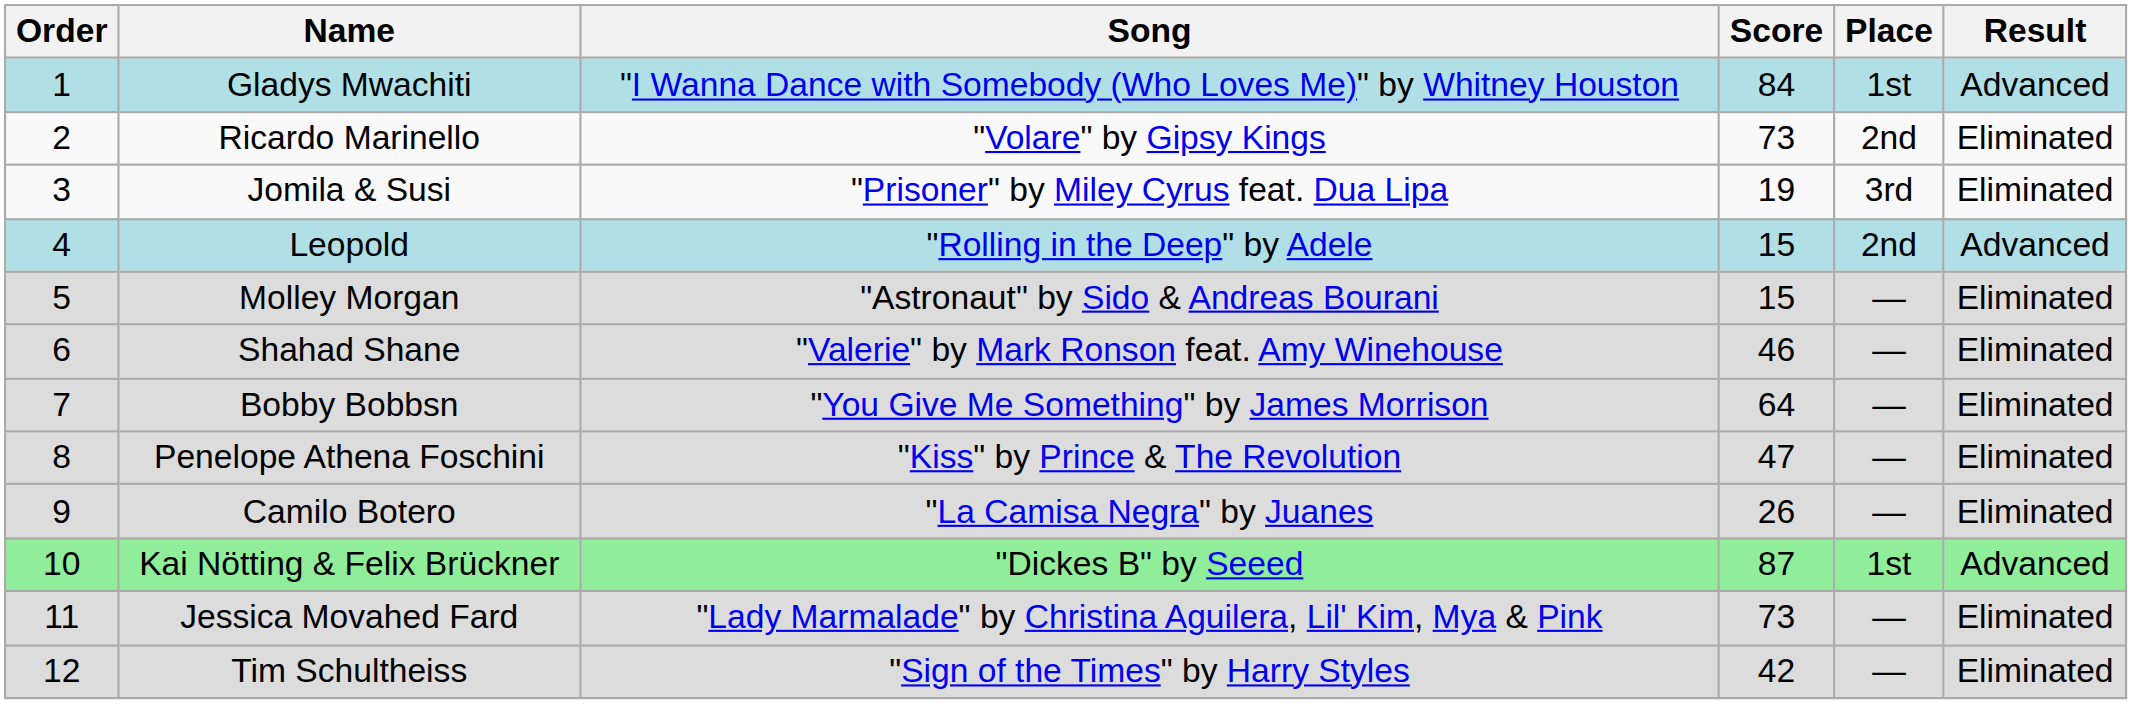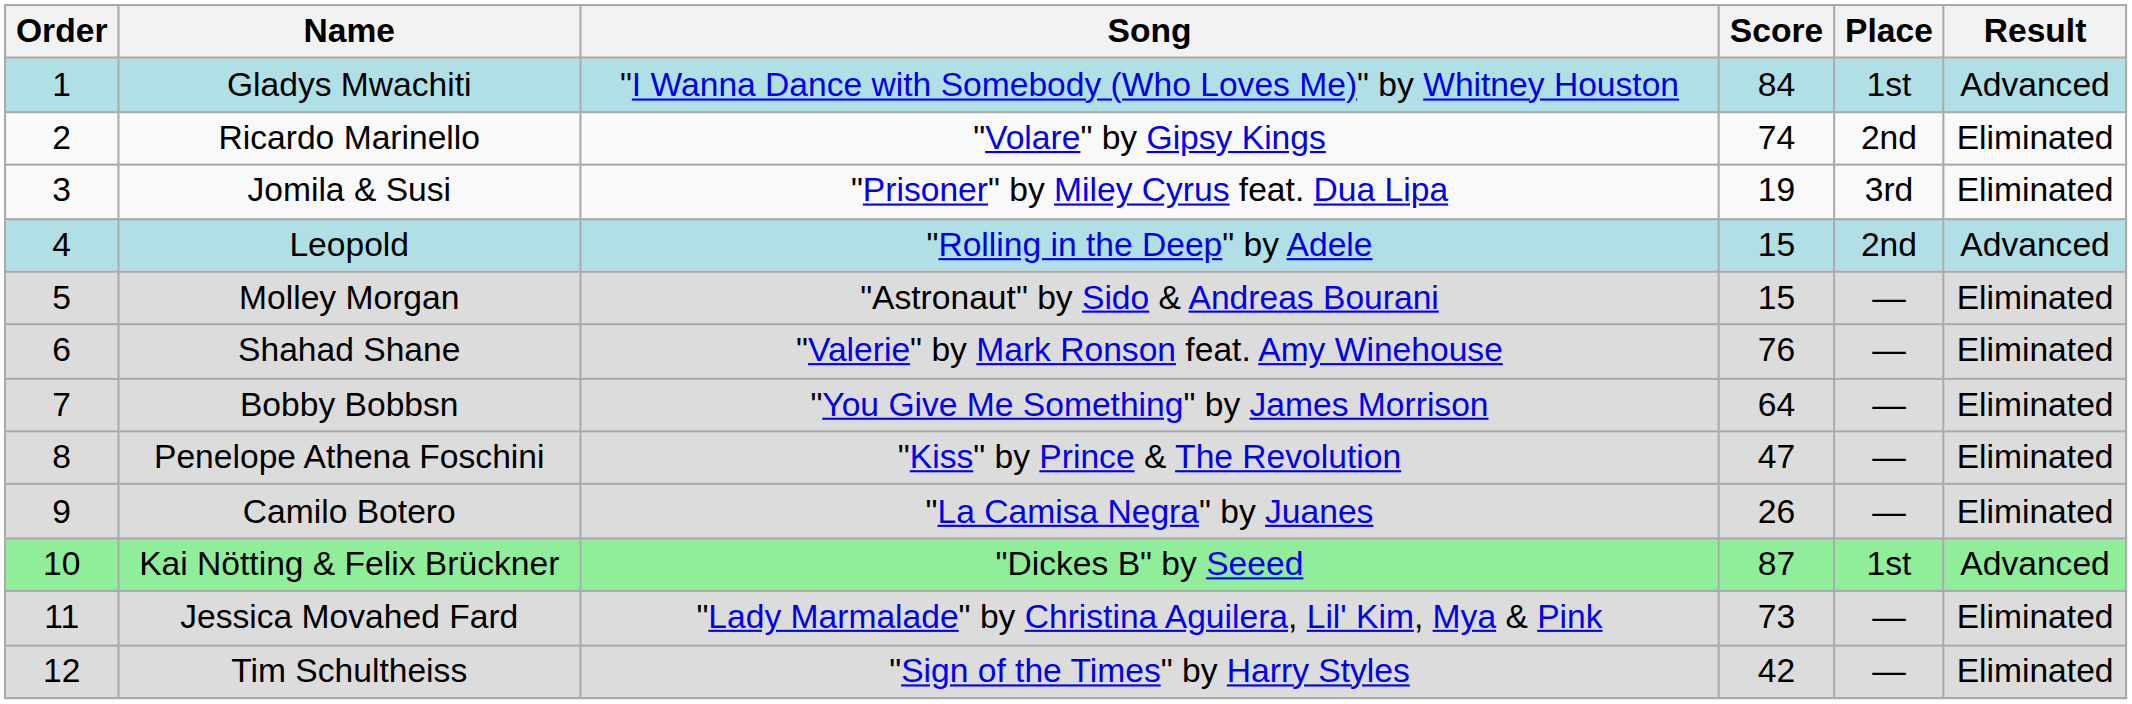Ricardo Marinello | Score: 73 -> 74
Shahad Shane | Score: 46 -> 76
